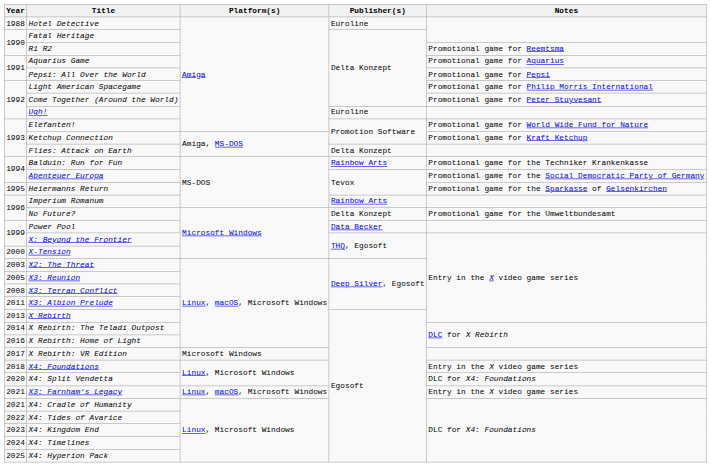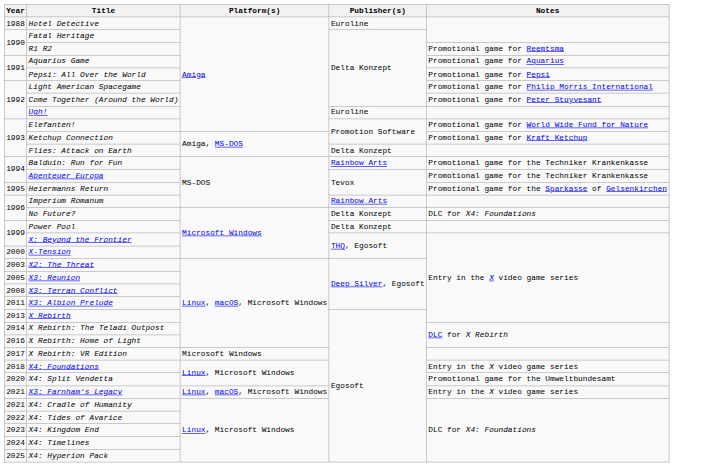Abenteuer Europa | Notes: Promotional game for the Social Democratic Party of Germany -> Promotional game for the Techniker Krankenkasse
No Future? | Notes: Promotional game for the Umweltbundesamt -> DLC for X4: Foundations
Power Pool | Publisher(s): Data Becker -> Delta Konzept
X4: Split Vendetta | Notes: DLC for X4: Foundations -> Promotional game for the Umweltbundesamt
